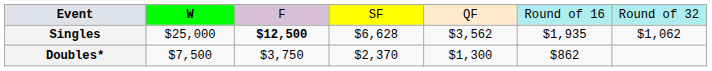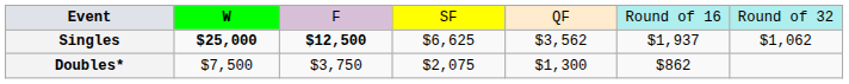Singles | column 2: normal -> bold
Singles | column 4: $6,628 -> $6,625
Singles | column 6: $1,935 -> $1,937
Doubles* | column 4: $2,370 -> $2,075
